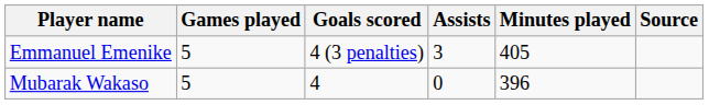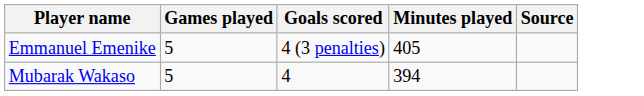- column: Assists | 3 | 0
Mubarak Wakaso | Minutes played: 396 -> 394
